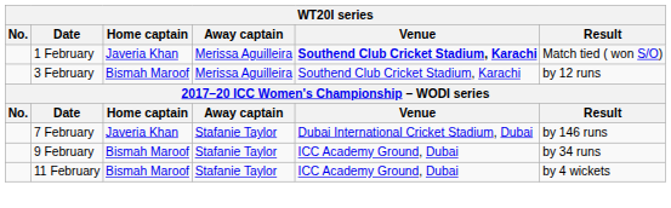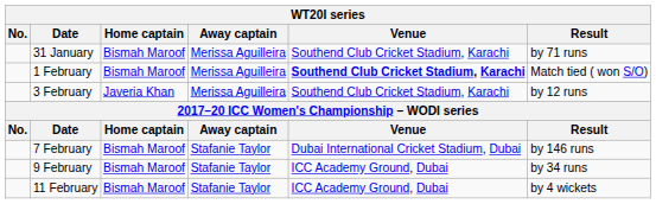+ row: 31 January | Bismah Maroof | Merissa Aguilleira | Southend Club Cricket Stadium, Karachi | by 71 runs
1 February | Home captain: Javeria Khan -> Bismah Maroof
3 February | Home captain: Bismah Maroof -> Javeria Khan
7 February | Home captain: Javeria Khan -> Bismah Maroof
